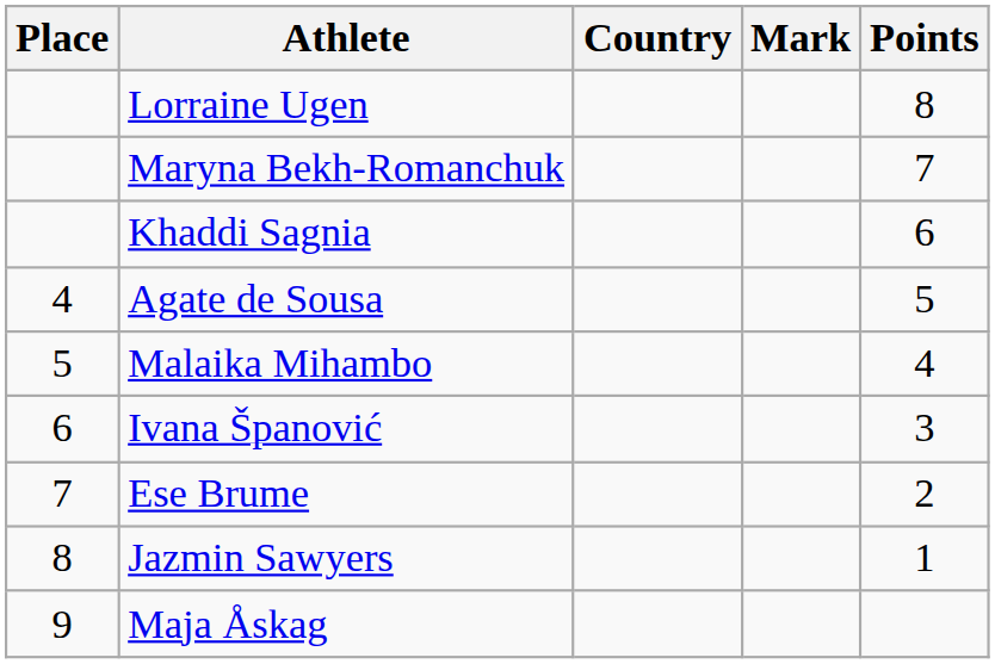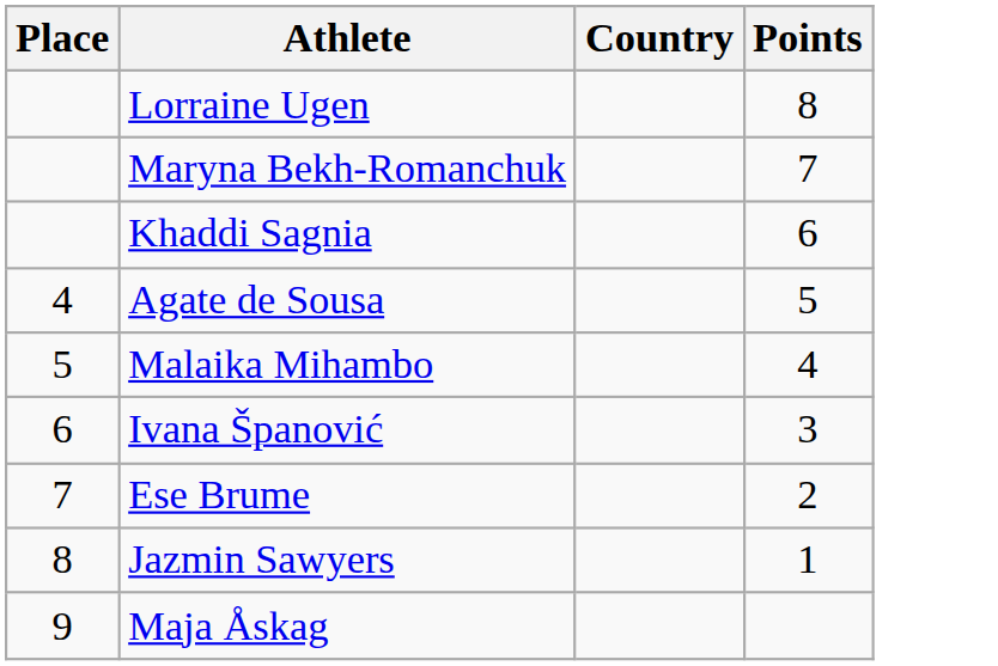- column: Mark
